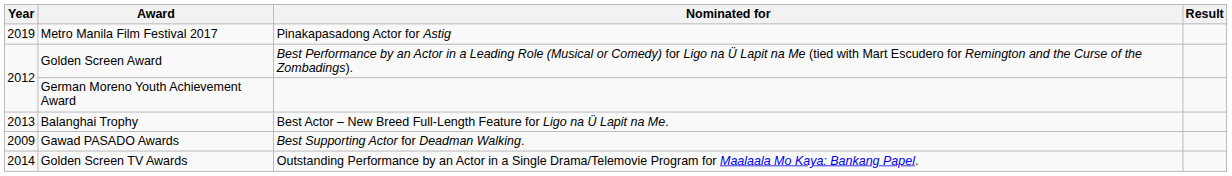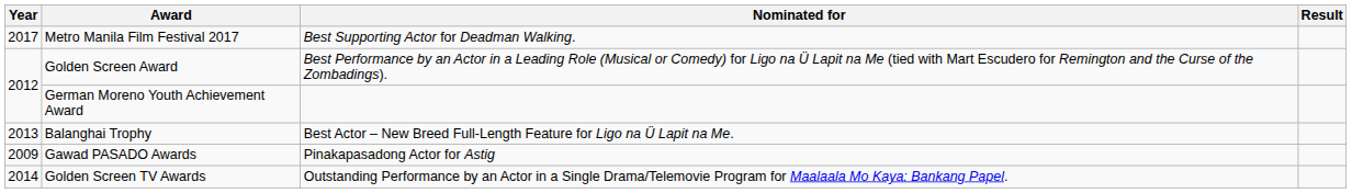Metro Manila Film Festival 2017 | Year: 2019 -> 2017
Metro Manila Film Festival 2017 | Nominated for: Pinakapasadong Actor for Astig -> Best Supporting Actor for Deadman Walking.
Gawad PASADO Awards | Nominated for: Best Supporting Actor for Deadman Walking. -> Pinakapasadong Actor for Astig
